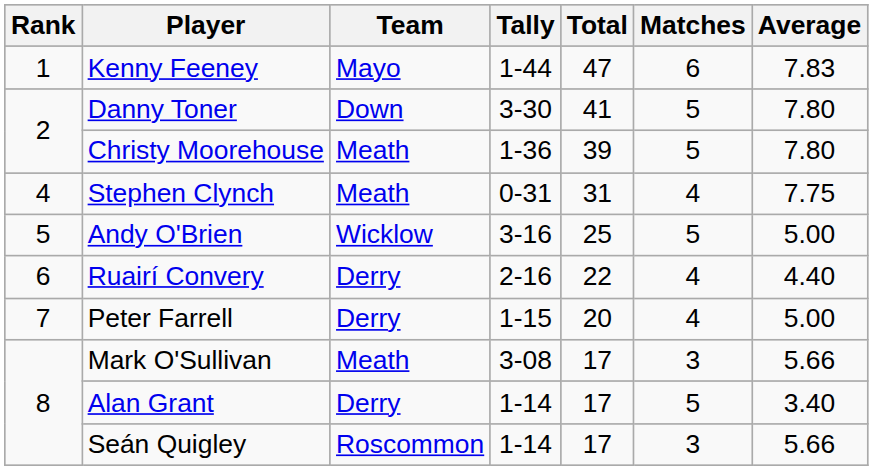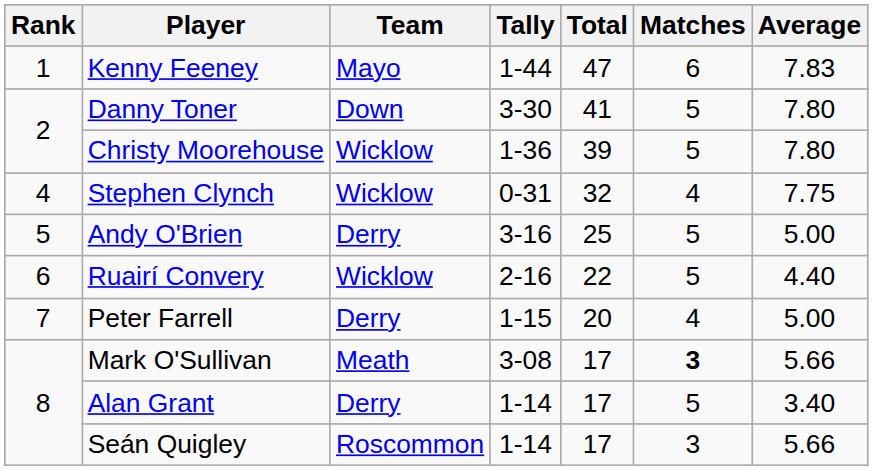Christy Moorehouse | Team: Meath -> Wicklow
Stephen Clynch | Team: Meath -> Wicklow
Stephen Clynch | Total: 31 -> 32
Andy O'Brien | Team: Wicklow -> Derry
Ruairí Convery | Team: Derry -> Wicklow
Ruairí Convery | Matches: 4 -> 5
Mark O'Sullivan | Matches: normal -> bold
